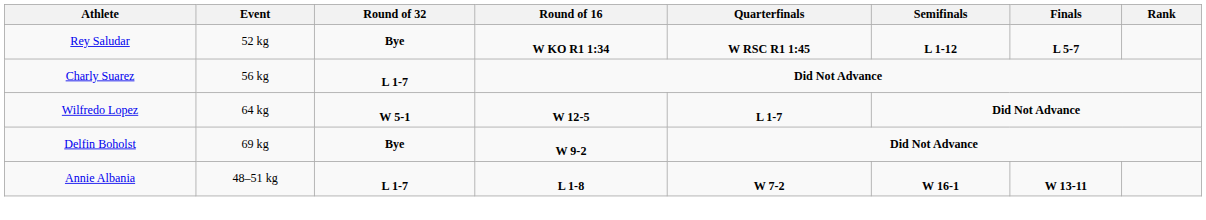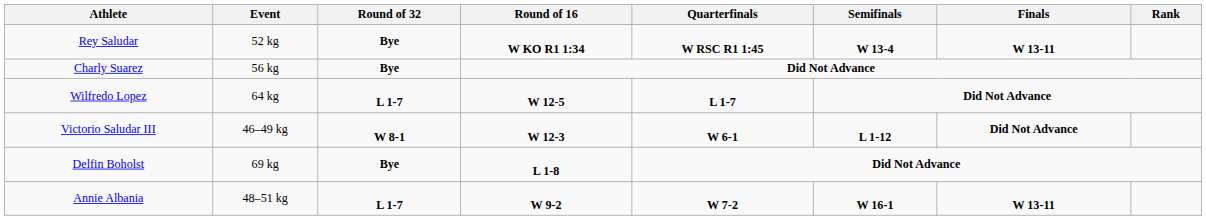Rey Saludar | Semifinals: L 1-12 -> W 13-4
Rey Saludar | Finals: L 5-7 -> W 13-11
Charly Suarez | Round of 32: L 1-7 -> Bye
Wilfredo Lopez | Round of 32: W 5-1 -> L 1-7
+ row: Victorio Saludar III | 46–49 kg | W 8-1 | W 12-3 | W 6-1 | L 1-12 | Did Not Advance
Delfin Boholst | Round of 16: W 9-2 -> L 1-8
Annie Albania | Round of 16: L 1-8 -> W 9-2
